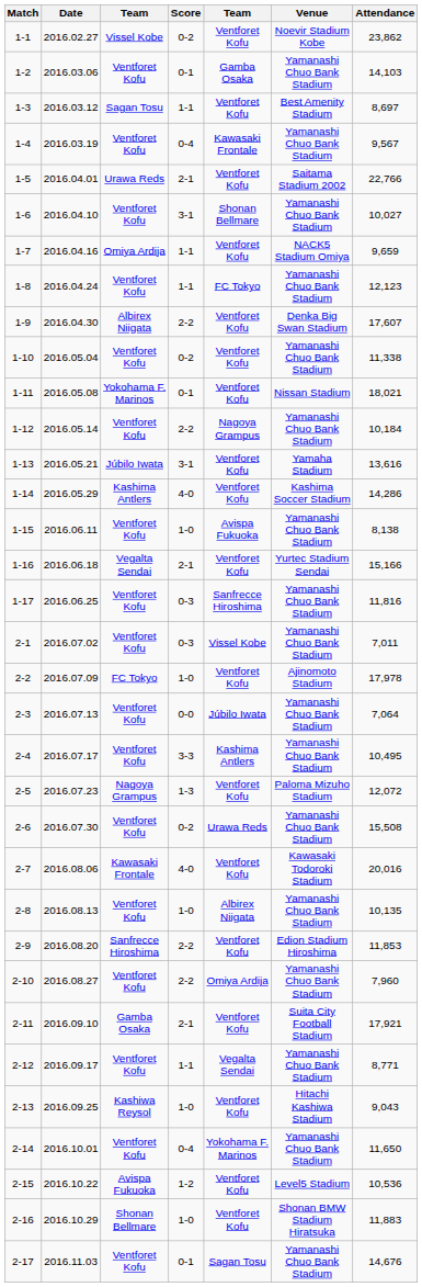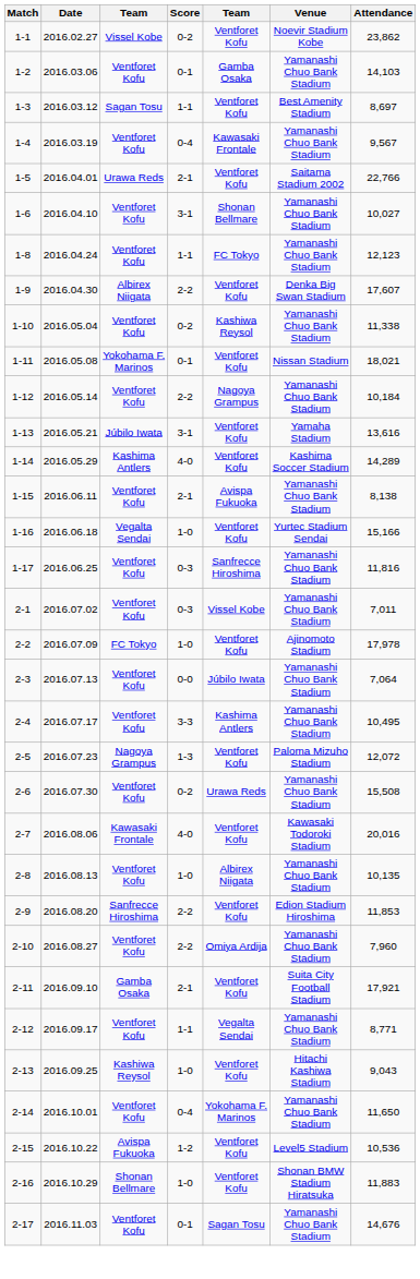- row: 1-7 | 2016.04.16 | Omiya Ardija | 1-1 | Ventforet Kofu | NACK5 Stadium Omiya | 9,659
1-10 | column 5: Ventforet Kofu -> Kashiwa Reysol
1-14 | Attendance: 14,286 -> 14,289
1-15 | Score: 1-0 -> 2-1
1-16 | Score: 2-1 -> 1-0
